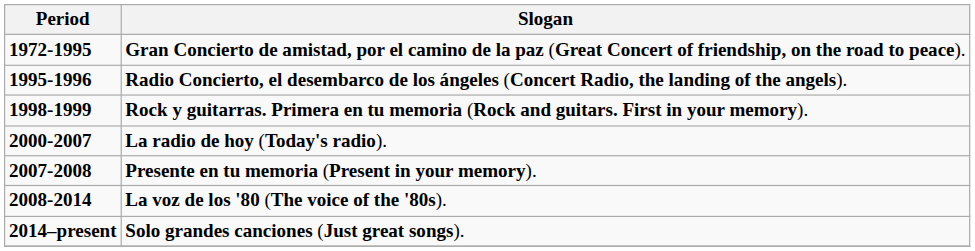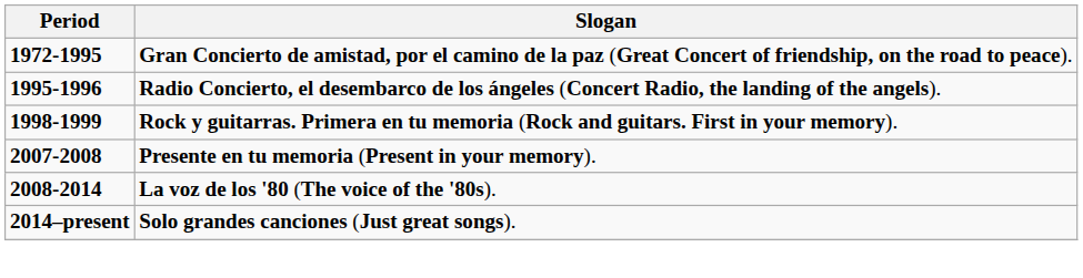- row: 2000-2007 | La radio de hoy (Today's radio).
